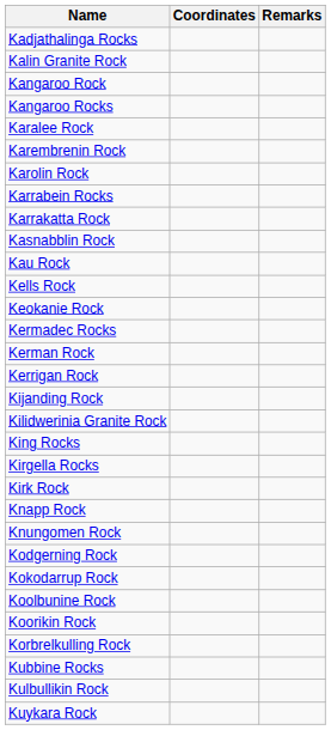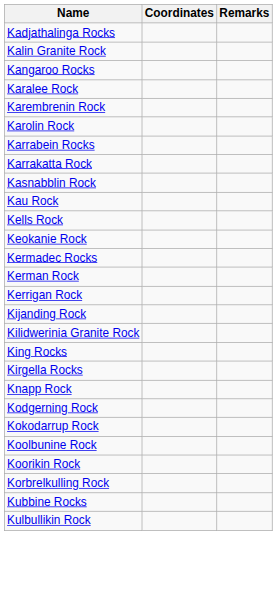- row: Kangaroo Rock
- row: Kirk Rock
- row: Knungomen Rock
- row: Kuykara Rock
